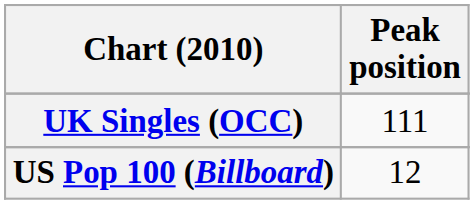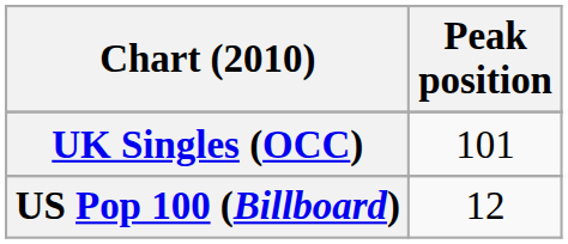UK Singles (OCC) | Peak position: 111 -> 101
